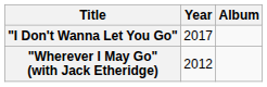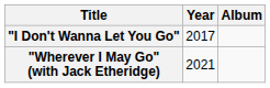"Wherever I May Go" (with Jack Etheridge) | Year: 2012 -> 2021
